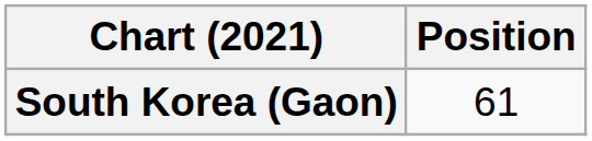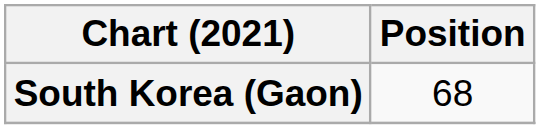South Korea (Gaon) | Position: 61 -> 68
